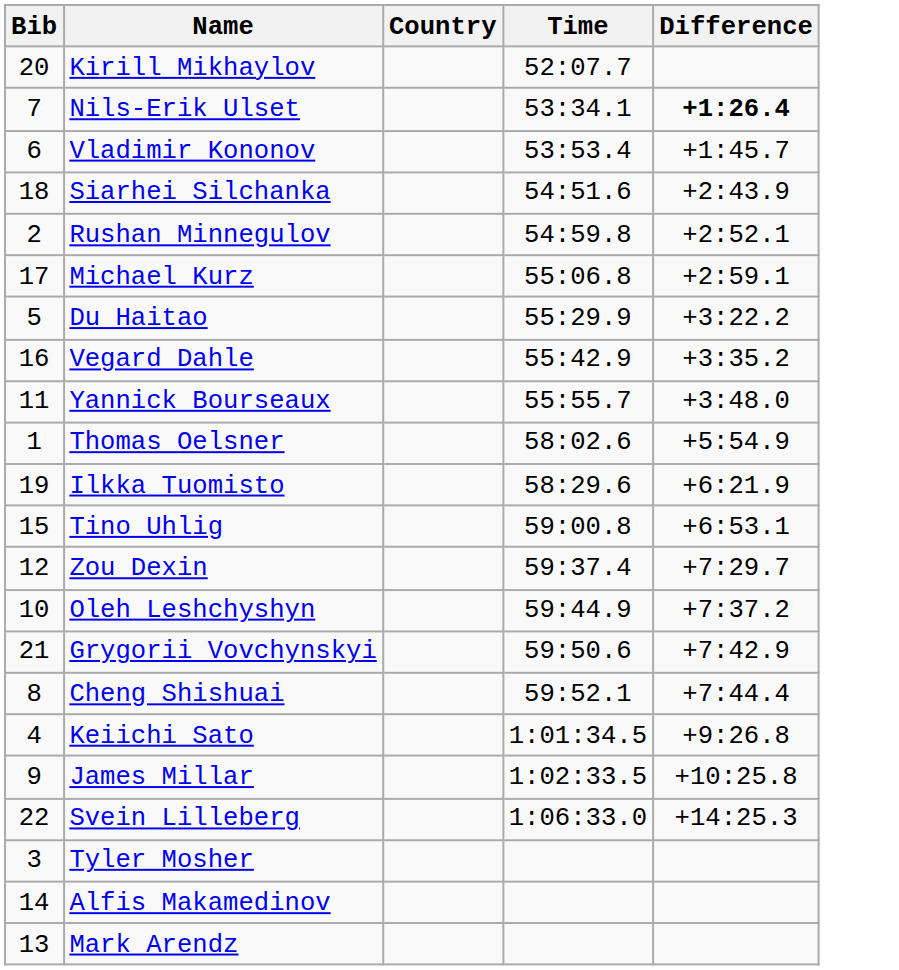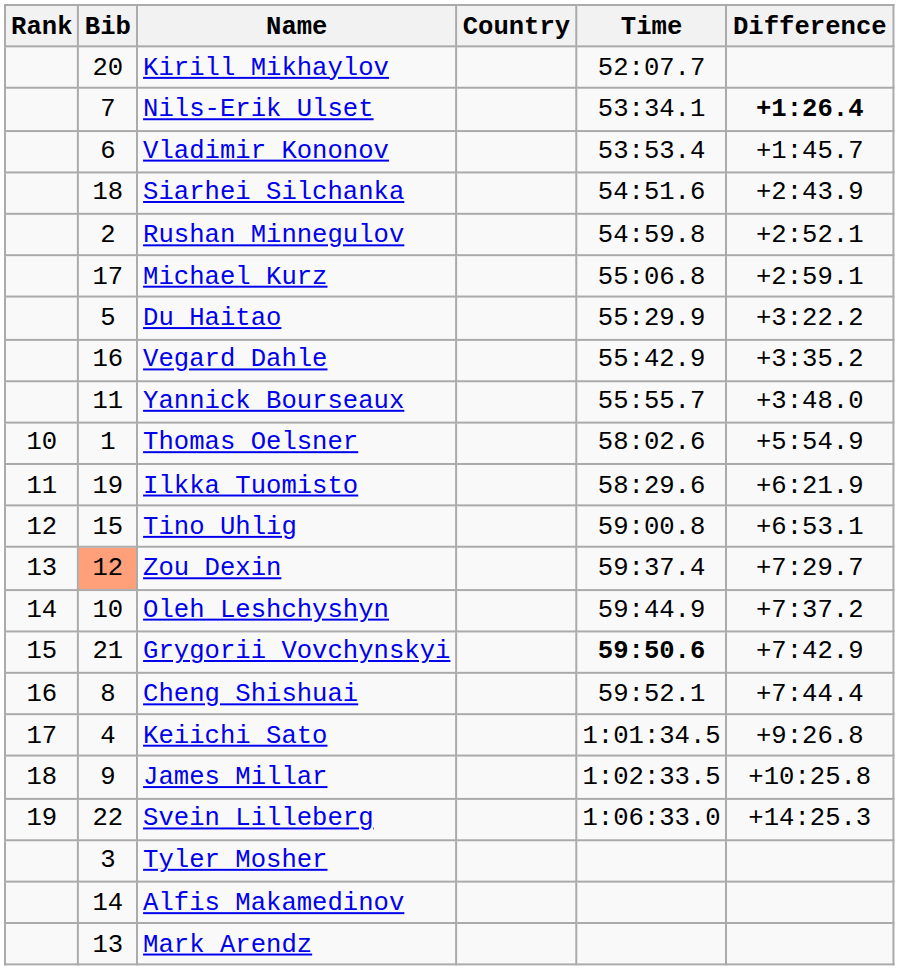+ column: Rank | 10 | 11 | 12 | 13 | 14 | 15 | 16 | 17 | 18 | 19
Zou Dexin | Bib: no background -> lightsalmon background
Grygorii Vovchynskyi | Time: normal -> bold
